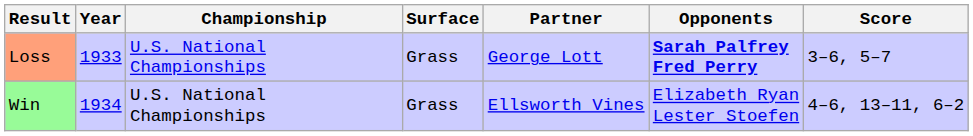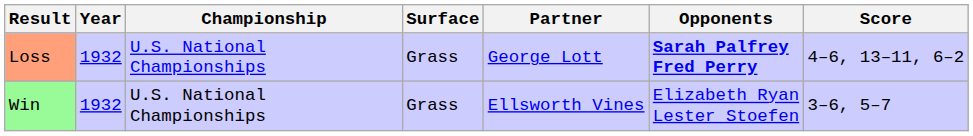Loss | Year: 1933 -> 1932
Loss | Score: 3–6, 5–7 -> 4–6, 13–11, 6–2
Win | Year: 1934 -> 1932
Win | Score: 4–6, 13–11, 6–2 -> 3–6, 5–7
